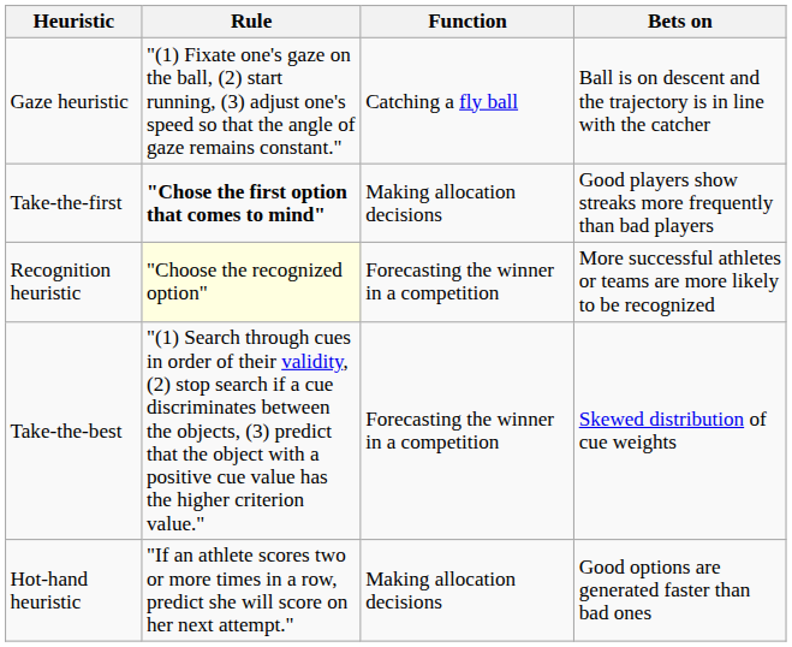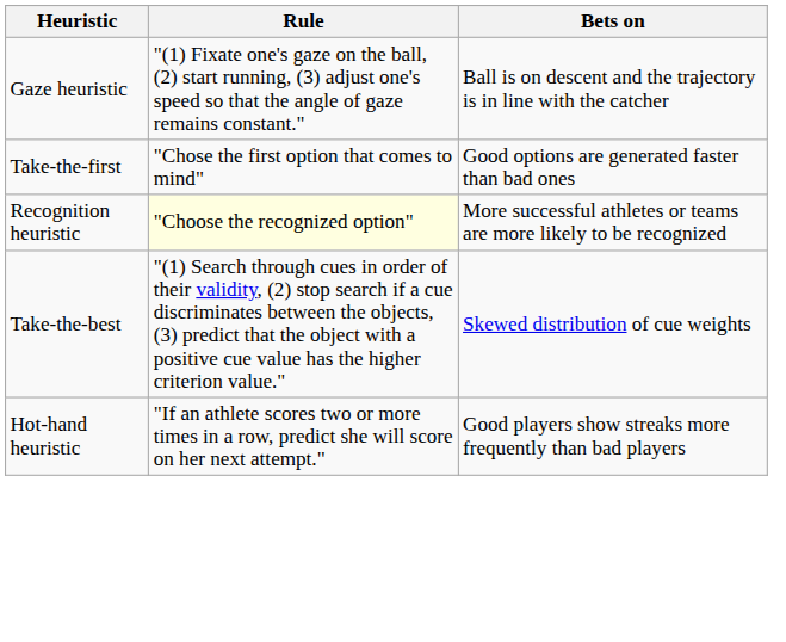- column: Function | Catching a fly ball | Making allocation decisions | Forecasting the winner in a competition | Forecasting the winner in a competition | Making allocation decisions
Take-the-first | Rule: bold -> normal
Take-the-first | Bets on: Good players show streaks more frequently than bad players -> Good options are generated faster than bad ones
Hot-hand heuristic | Bets on: Good options are generated faster than bad ones -> Good players show streaks more frequently than bad players
